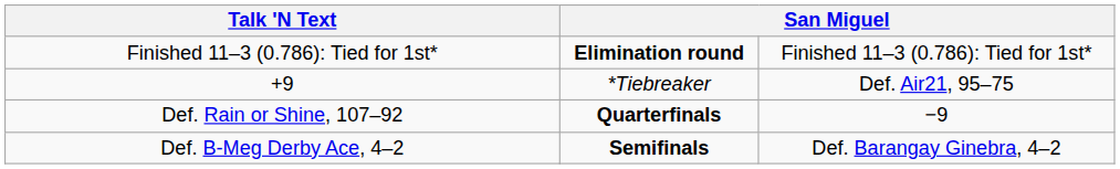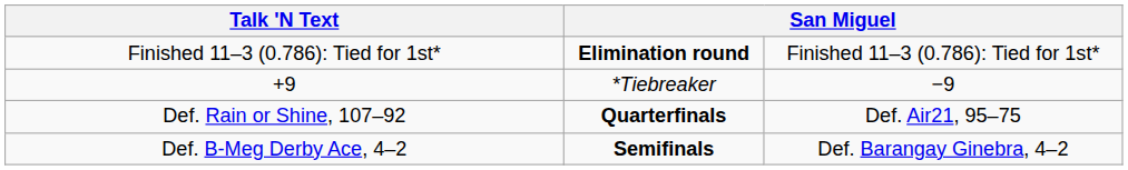+9 | column 4: Def. Air21, 95–75 -> −9
Def. Rain or Shine, 107–92 | column 4: −9 -> Def. Air21, 95–75
